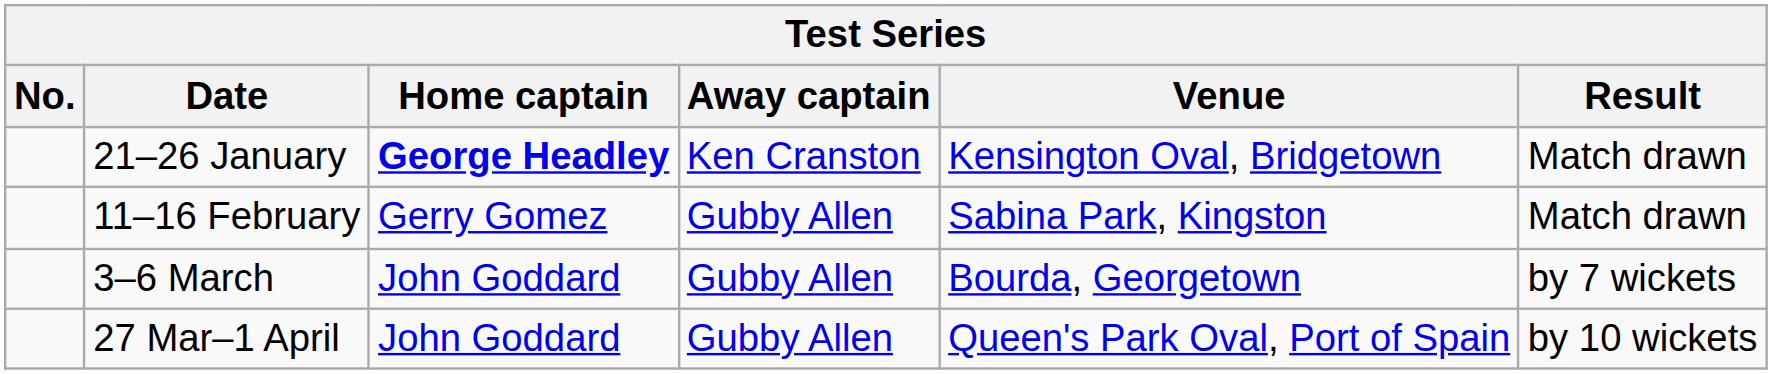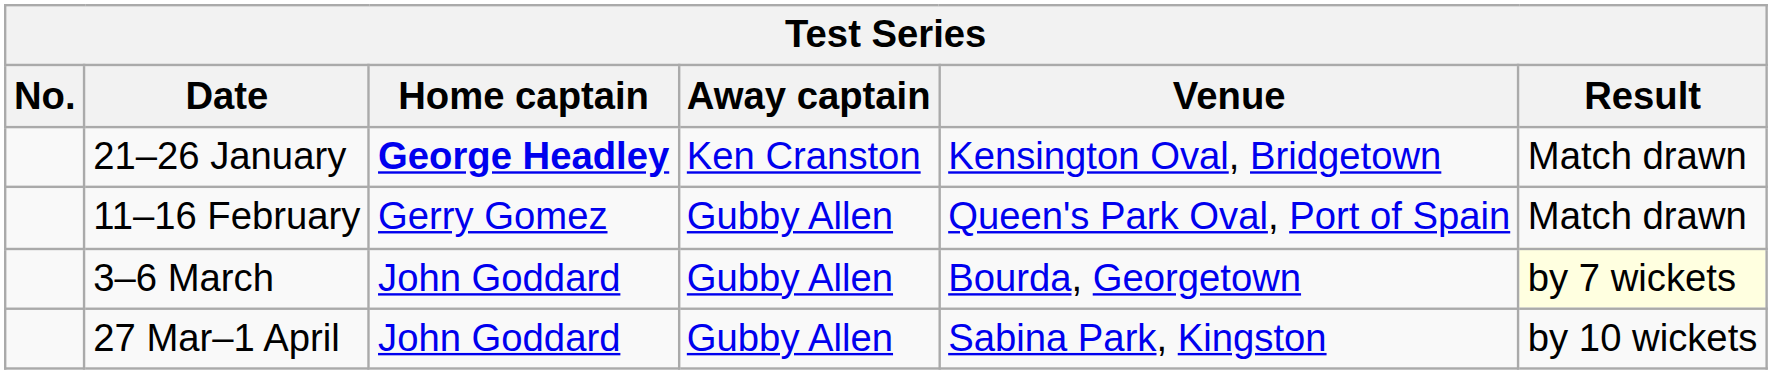11–16 February | Venue: Sabina Park, Kingston -> Queen's Park Oval, Port of Spain
3–6 March | Result: no background -> lightyellow background
27 Mar–1 April | Venue: Queen's Park Oval, Port of Spain -> Sabina Park, Kingston
